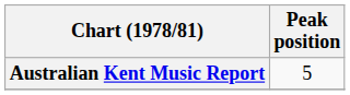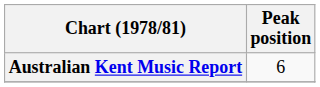Australian Kent Music Report | Peak position: 5 -> 6
